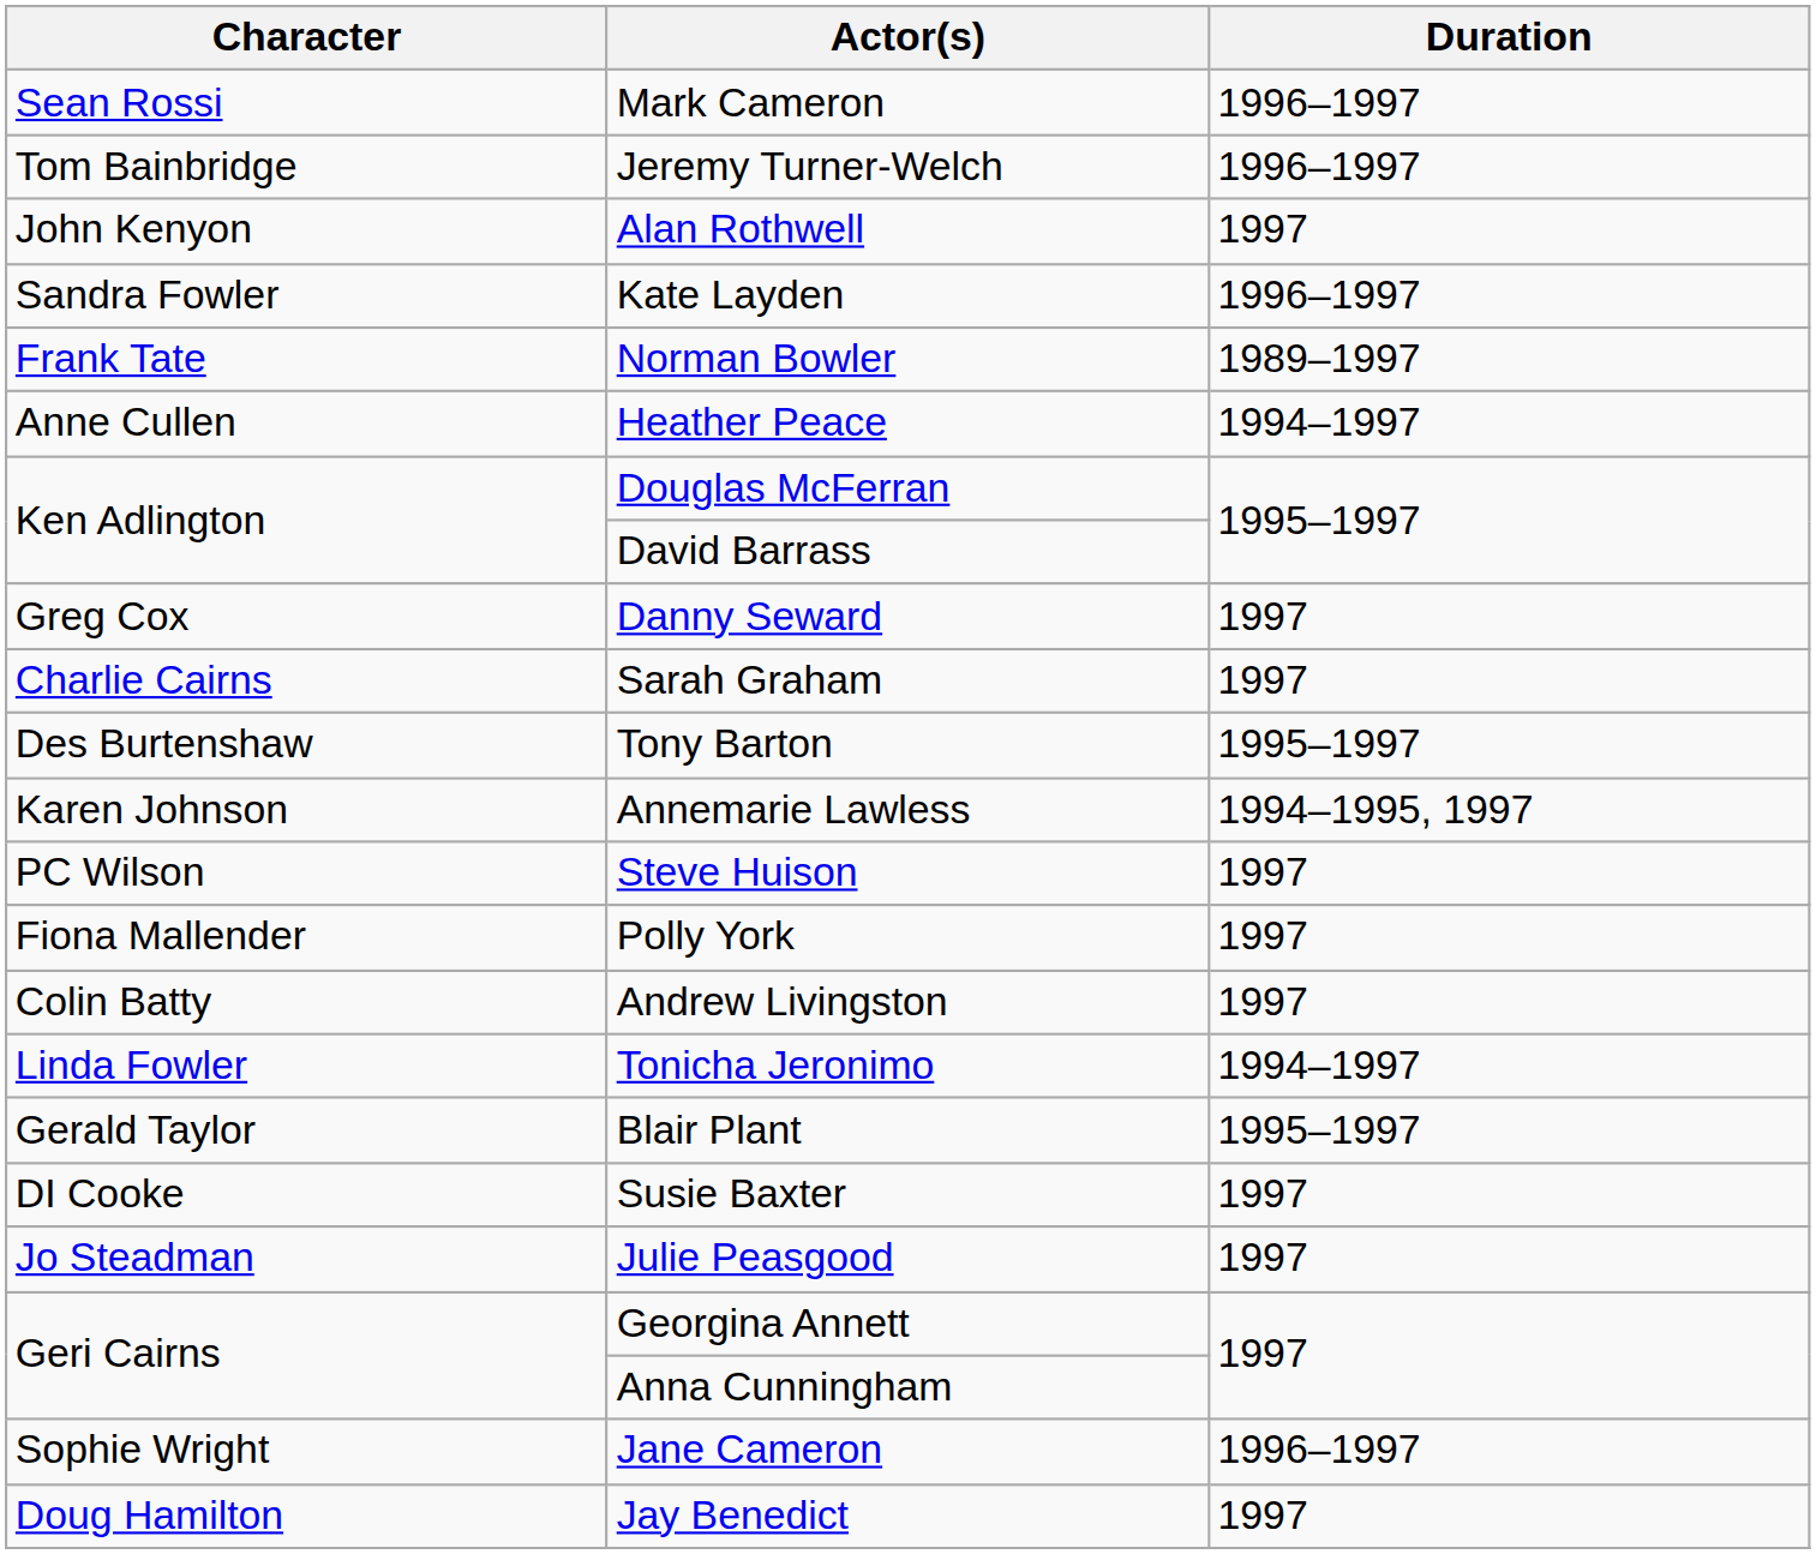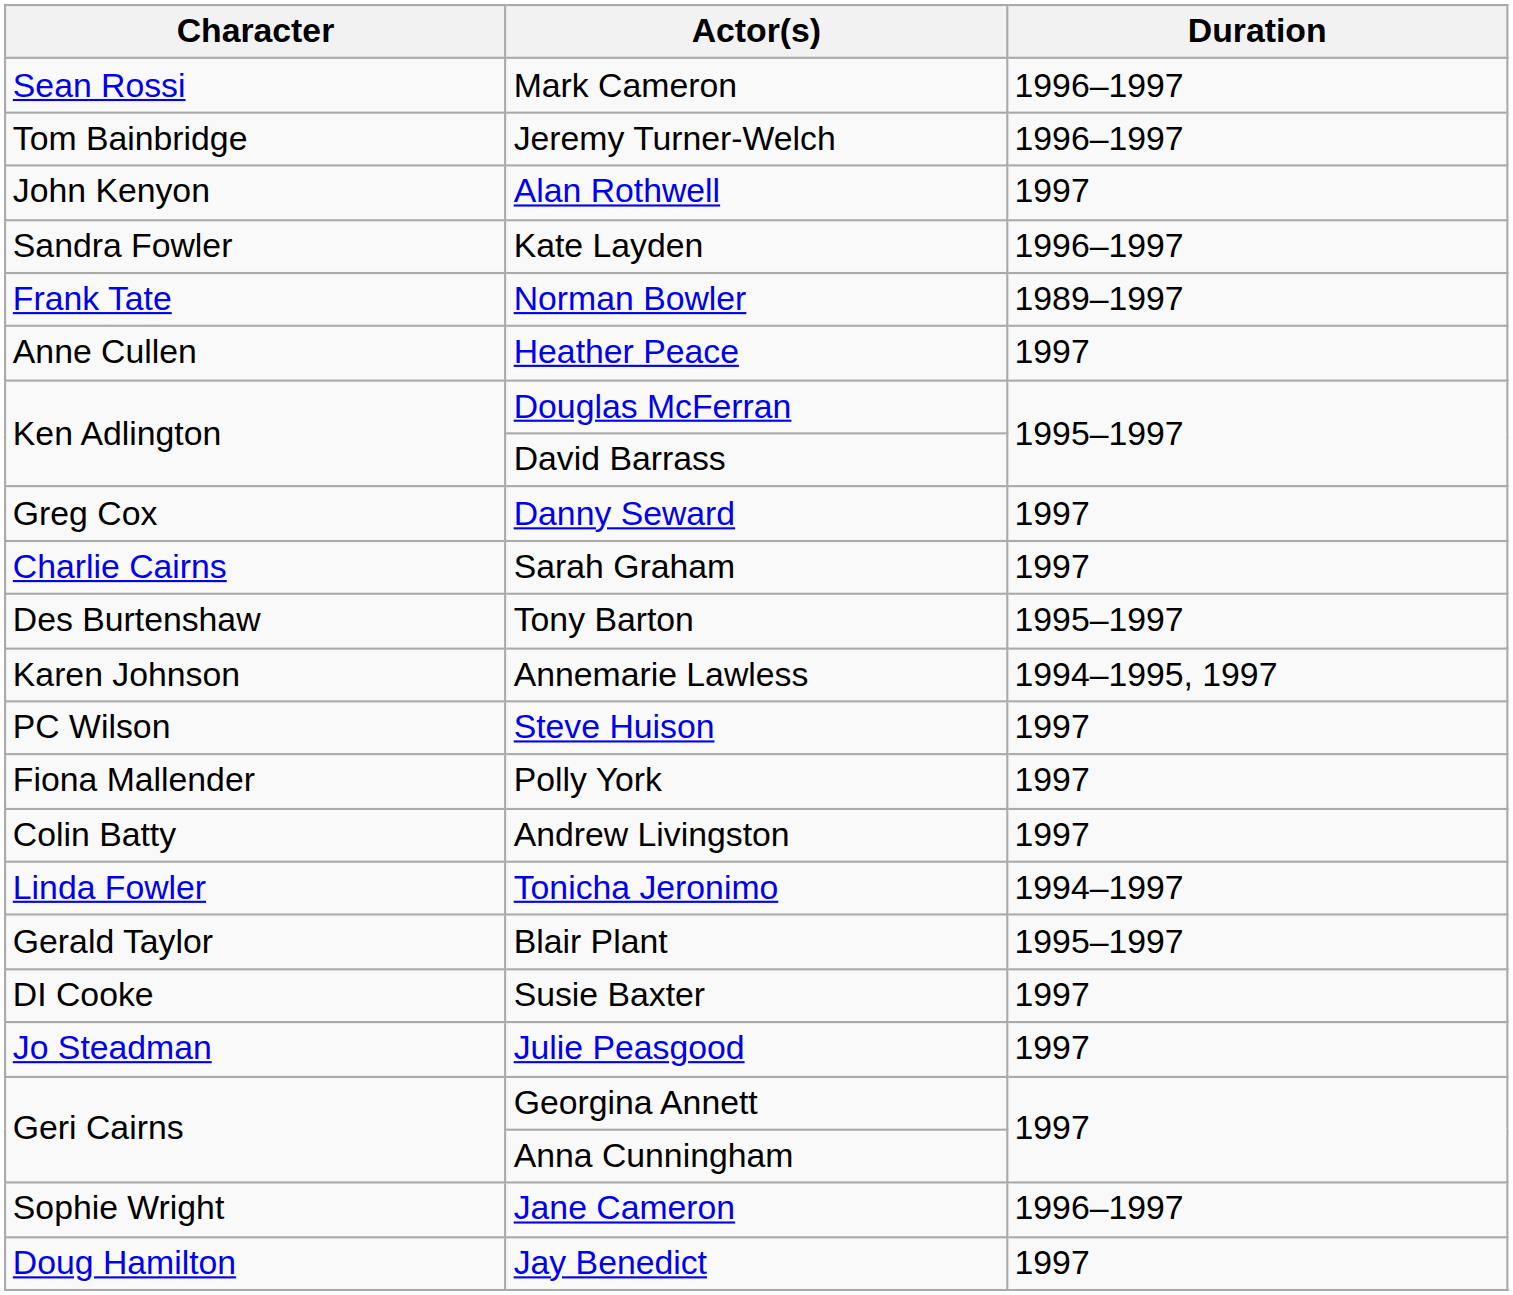Heather Peace | Duration: 1994–1997 -> 1997
